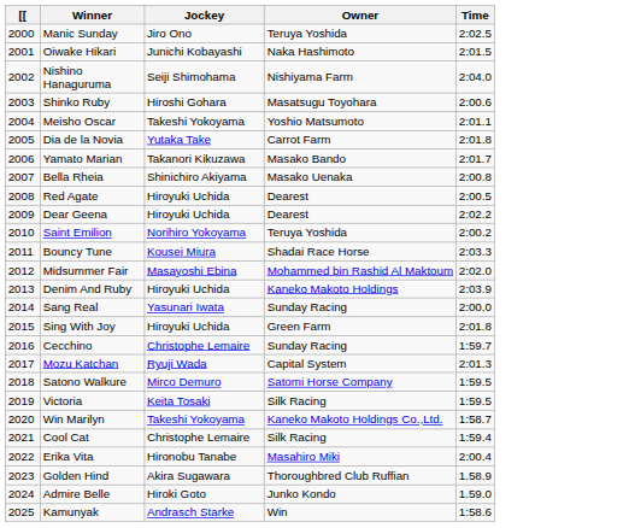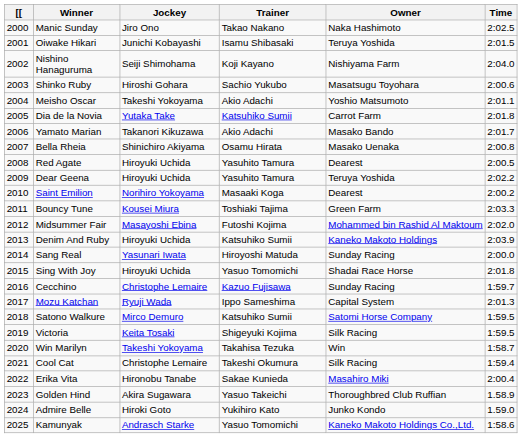+ column: Trainer | Takao Nakano | Isamu Shibasaki | Koji Kayano | Sachio Yukubo | Akio Adachi | Katsuhiko Sumii | Akio Adachi | Osamu Hirata | Yasuhito Tamura | Yasuhito Tamura | Masaaki Koga | Toshiaki Tajima | Futoshi Kojima | Katsuhiko Sumii | Hiroyoshi Matuda | Yasuo Tomomichi | Kazuo Fujisawa | Ippo Sameshima | Katsuhiko Sumii | Shigeyuki Kojima | Takahisa Tezuka | Takeshi Okumura | Sakae Kunieda | Yasuo Takeichi | Yukihiro Kato | Yasuo Tomomichi
Manic Sunday | Owner: Teruya Yoshida -> Naka Hashimoto
Oiwake Hikari | Owner: Naka Hashimoto -> Teruya Yoshida
Dear Geena | Owner: Dearest -> Teruya Yoshida
Saint Emilion | Owner: Teruya Yoshida -> Dearest
Bouncy Tune | Owner: Shadai Race Horse -> Green Farm
Sing With Joy | Owner: Green Farm -> Shadai Race Horse
Win Marilyn | Owner: Kaneko Makoto Holdings Co.,Ltd. -> Win
Kamunyak | Owner: Win -> Kaneko Makoto Holdings Co.,Ltd.
